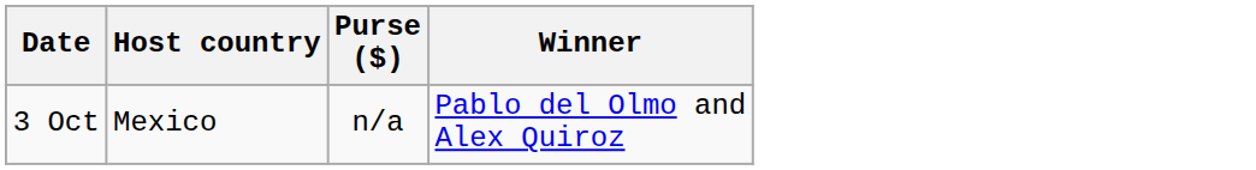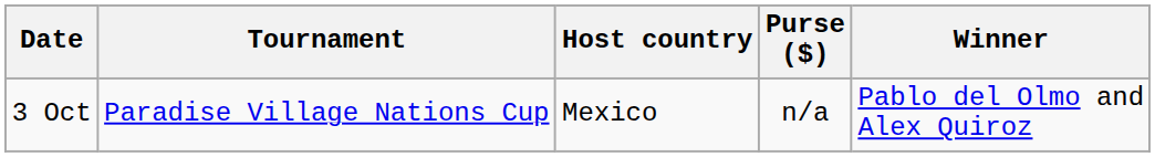+ column: Tournament | Paradise Village Nations Cup
